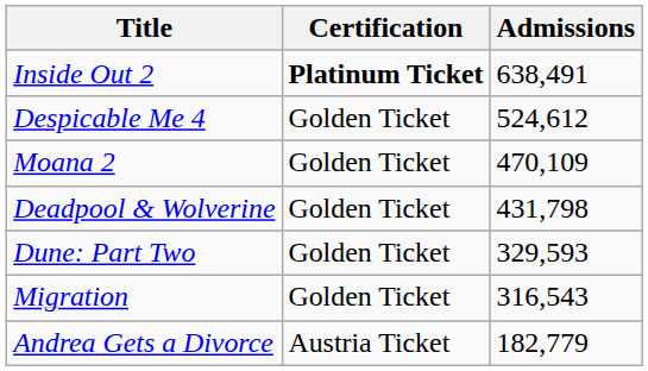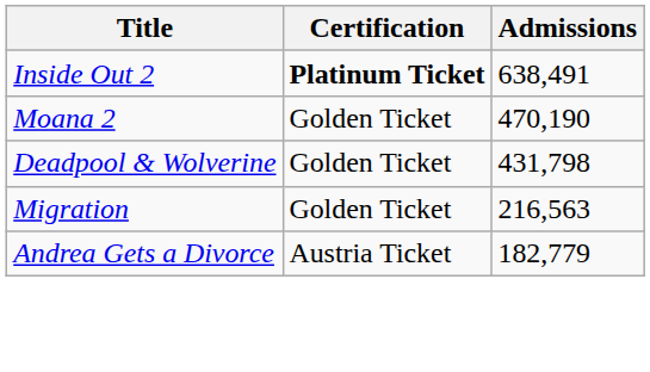- row: Despicable Me 4 | Golden Ticket | 524,612
Moana 2 | Admissions: 470,109 -> 470,190
- row: Dune: Part Two | Golden Ticket | 329,593
Migration | Admissions: 316,543 -> 216,563
